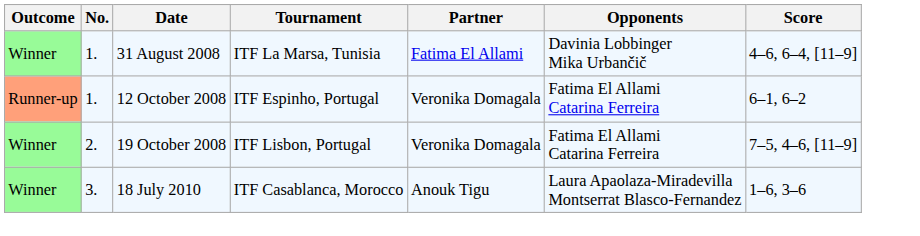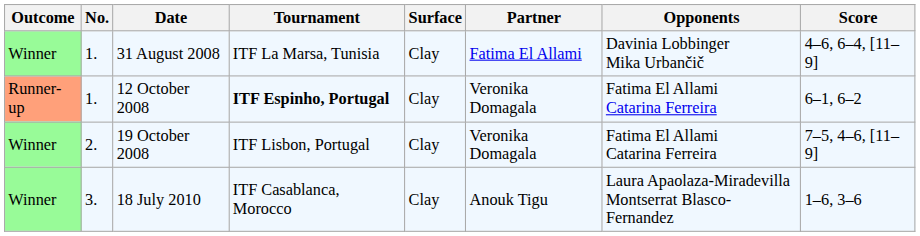+ column: Surface | Clay | Clay | Clay | Clay
12 October 2008 | Tournament: normal -> bold
